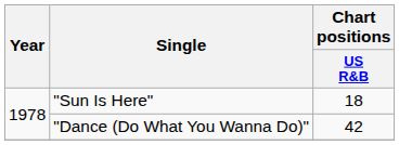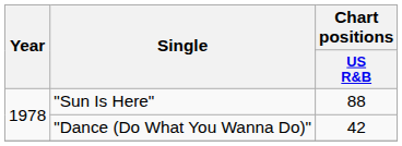"Sun Is Here" | Chart positions / US R&B: 18 -> 88
